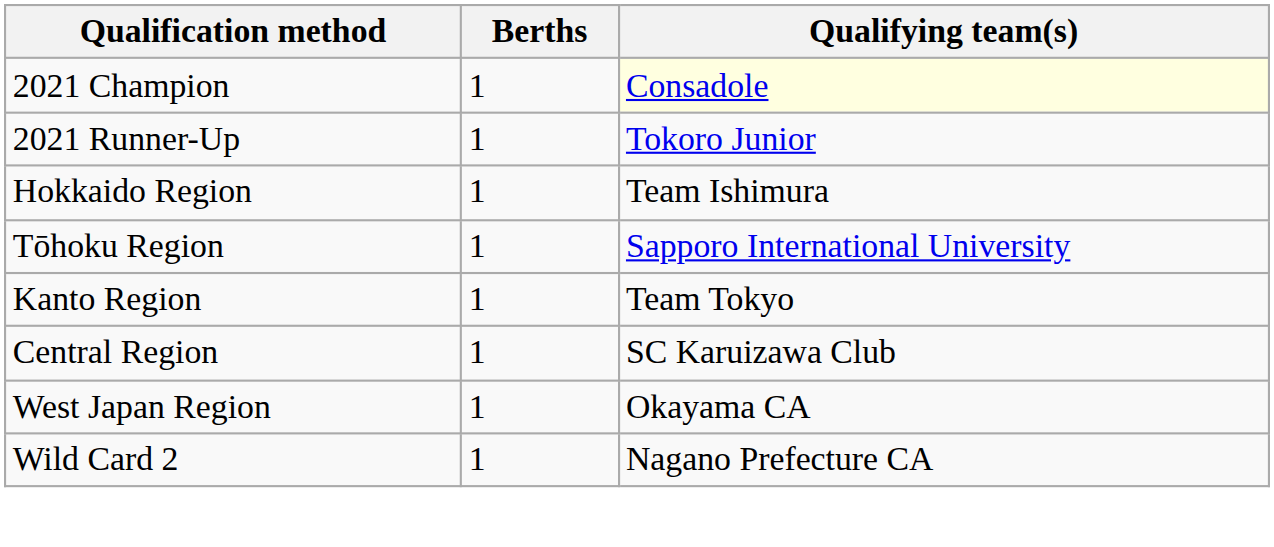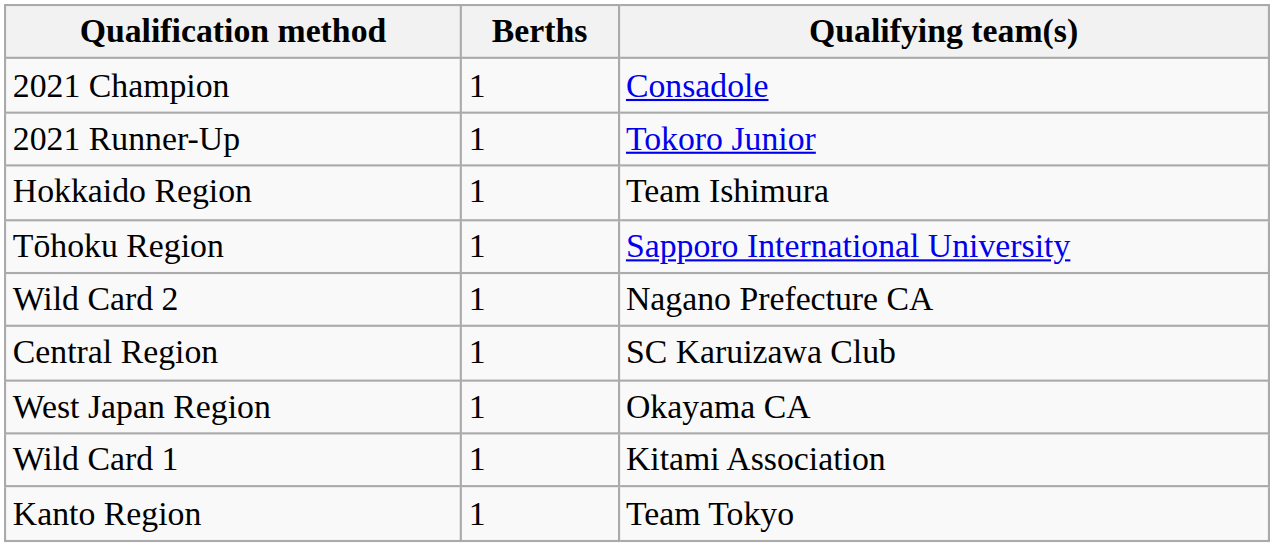2021 Champion | Qualifying team(s): lightyellow background -> no background
rows swapped: Kanto Region <-> Wild Card 2
+ row: Wild Card 1 | 1 | Kitami Association
